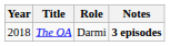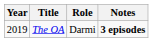The OA | Year: 2018 -> 2019
